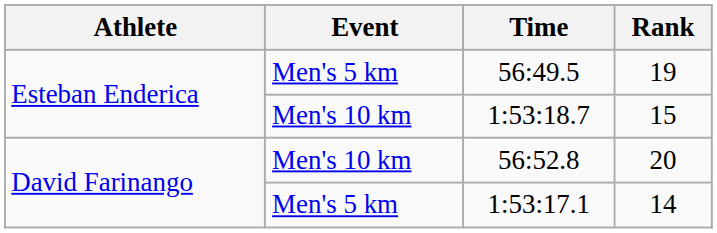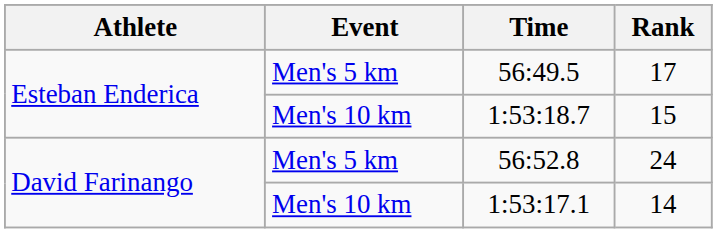56:49.5 | Rank: 19 -> 17
56:52.8 | Event: Men's 10 km -> Men's 5 km
56:52.8 | Rank: 20 -> 24
1:53:17.1 | Event: Men's 5 km -> Men's 10 km
